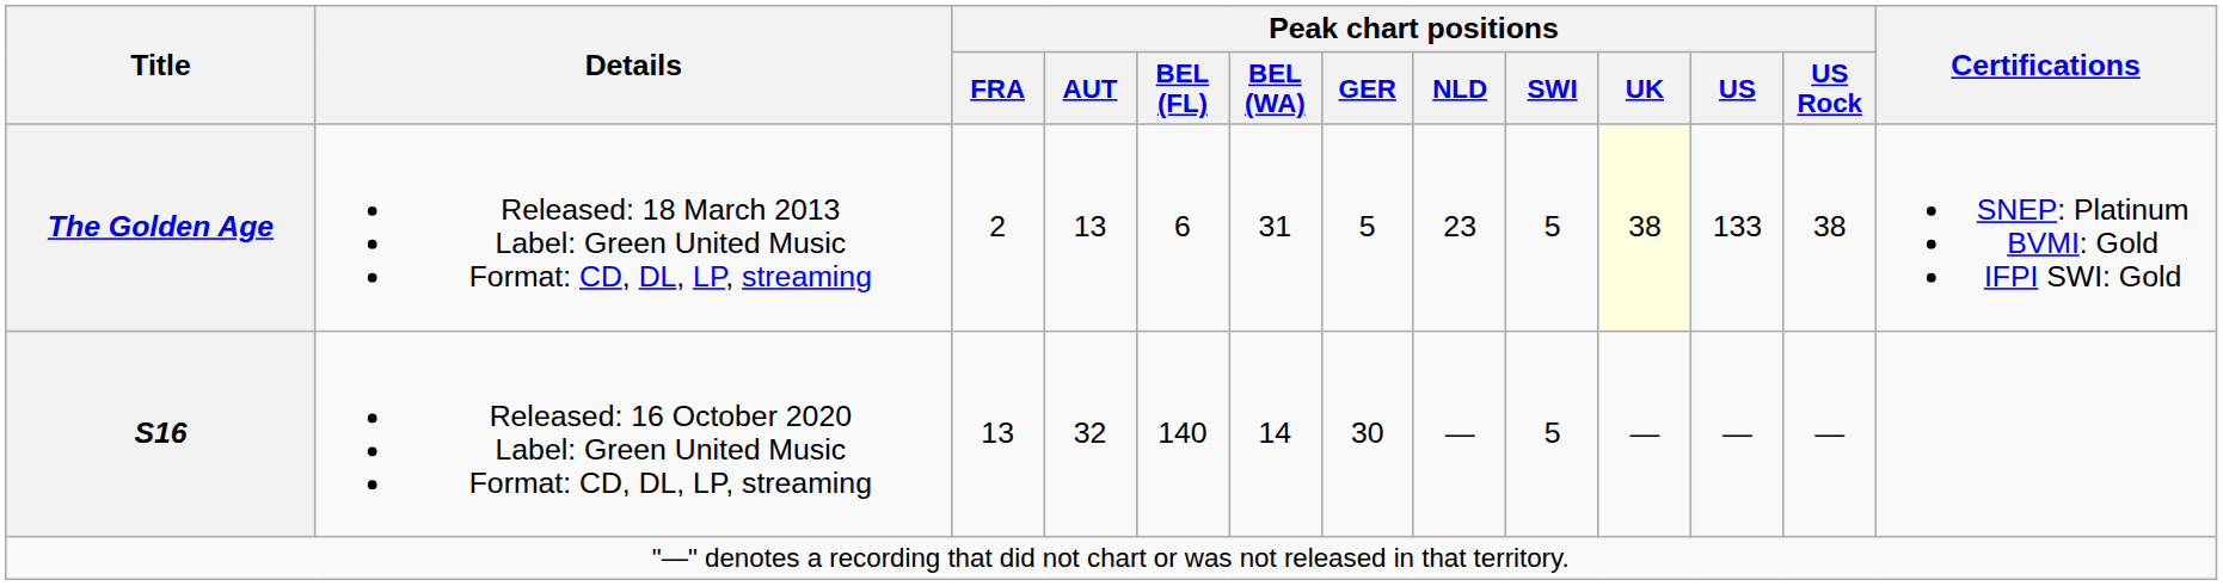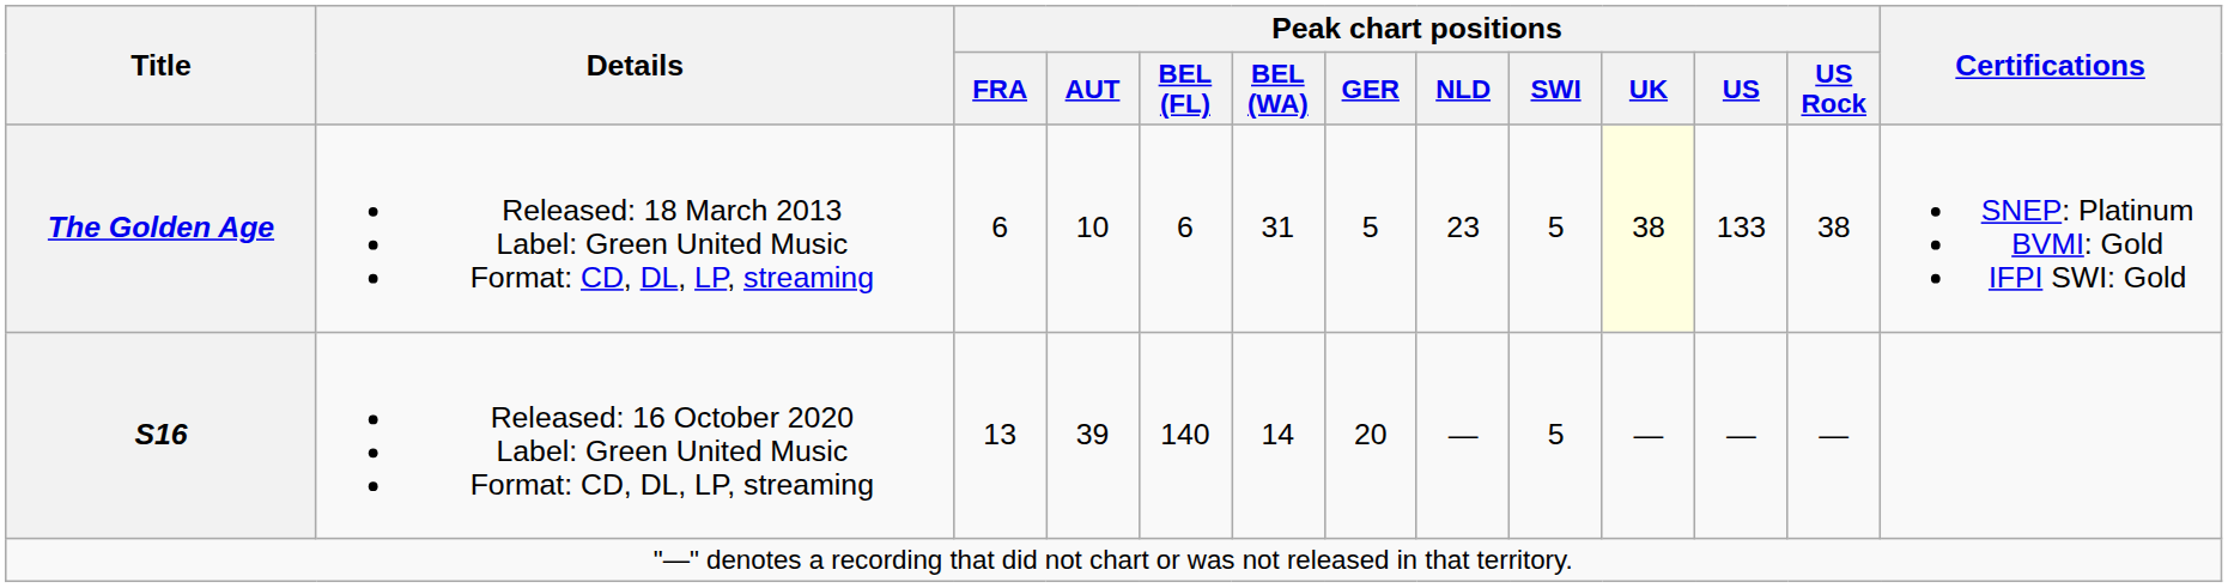The Golden Age | Peak chart positions / FRA: 2 -> 6
The Golden Age | Peak chart positions / AUT: 13 -> 10
S16 | Peak chart positions / AUT: 32 -> 39
S16 | Peak chart positions / GER: 30 -> 20
